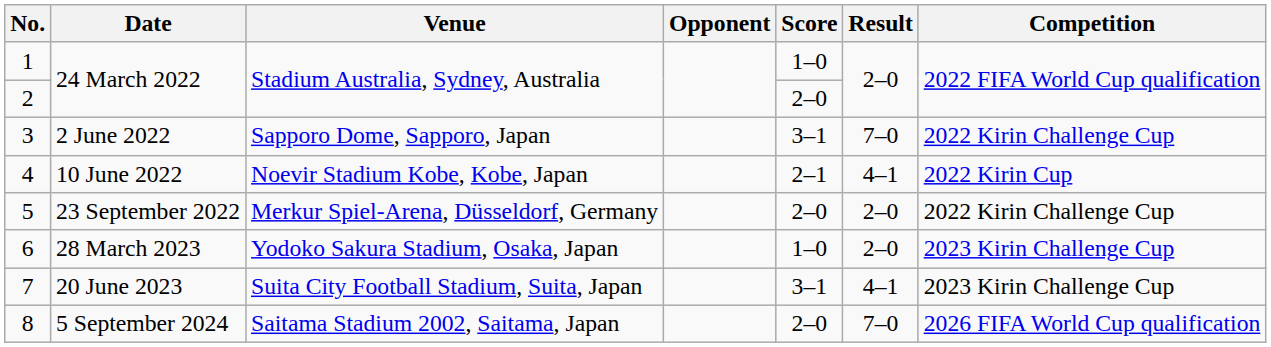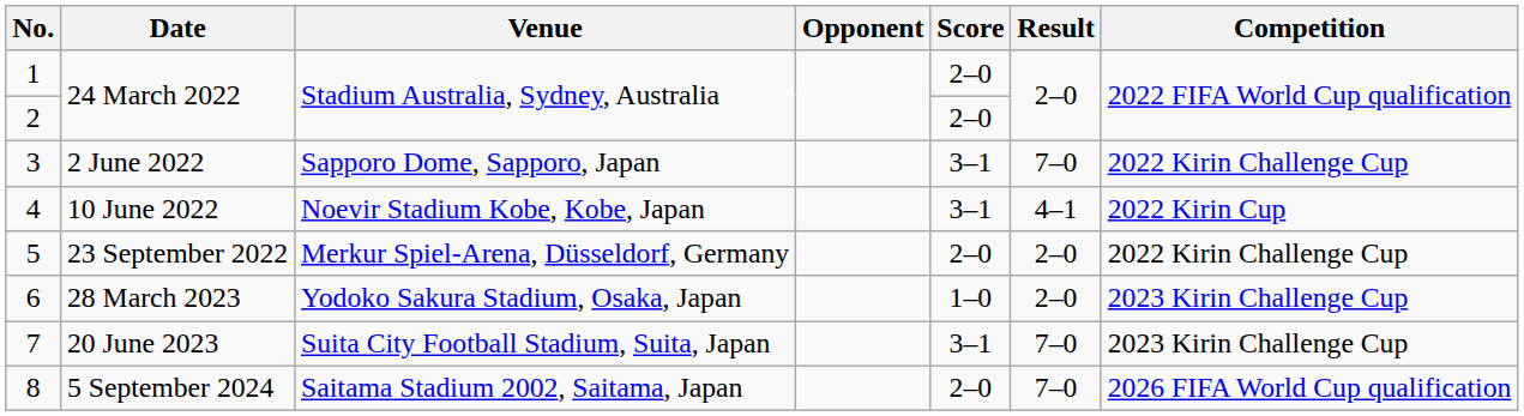1 | Score: 1–0 -> 2–0
4 | Score: 2–1 -> 3–1
7 | Result: 4–1 -> 7–0
